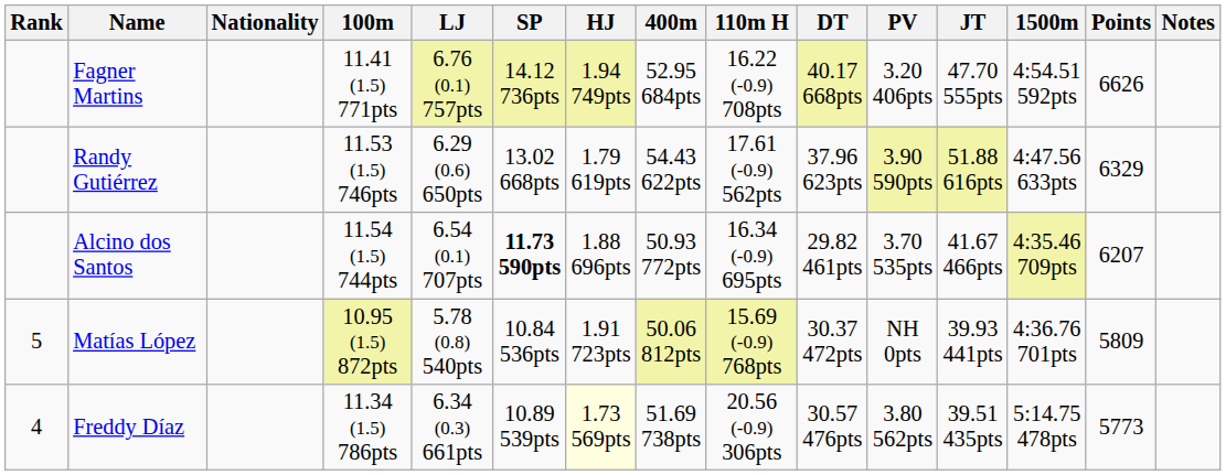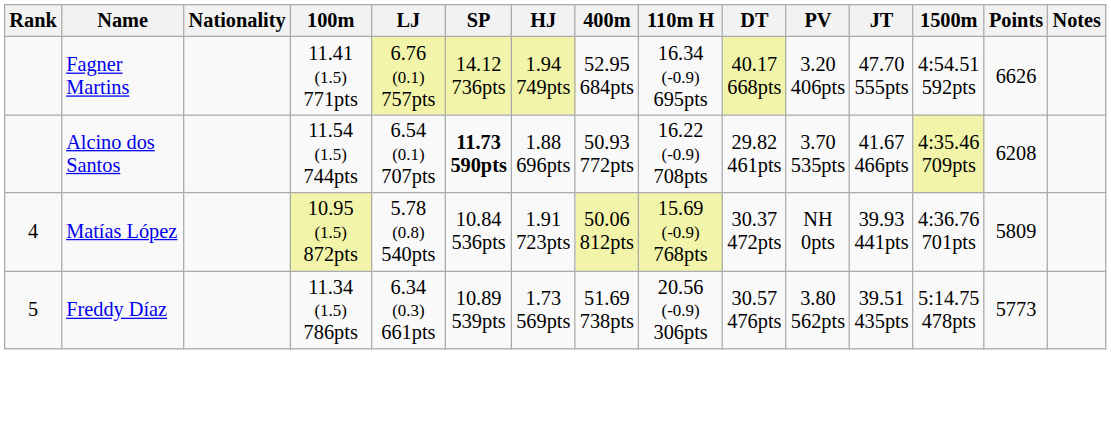Fagner Martins | 110m H: 16.22 (-0.9) 708pts -> 16.34 (-0.9) 695pts
- row: Randy Gutiérrez | 11.53 (1.5) 746pts | 6.29 (0.6) 650pts | 13.02 668pts | 1.79 619pts | 54.43 622pts | 17.61 (-0.9) 562pts | 37.96 623pts | 3.90 590pts | 51.88 616pts | 4:47.56 633pts | 6329
Alcino dos Santos | 110m H: 16.34 (-0.9) 695pts -> 16.22 (-0.9) 708pts
Alcino dos Santos | Points: 6207 -> 6208
Matías López | Rank: 5 -> 4
Freddy Díaz | Rank: 4 -> 5
Freddy Díaz | HJ: lightyellow background -> no background
